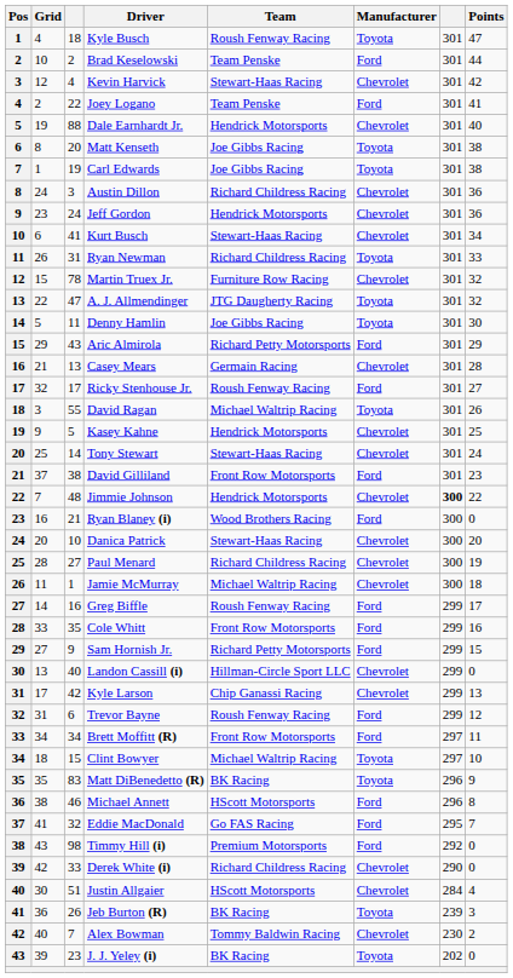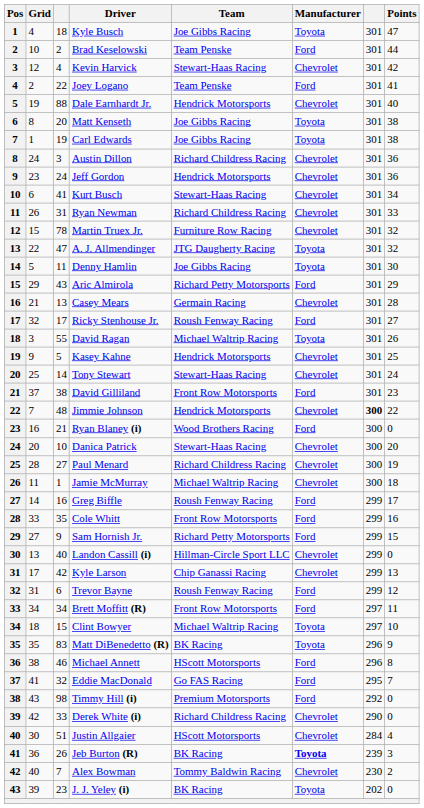Kyle Busch | Team: Roush Fenway Racing -> Joe Gibbs Racing
Ryan Newman | Manufacturer: Toyota -> Chevrolet
Jeb Burton (R) | Manufacturer: normal -> bold
